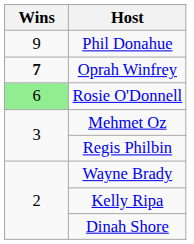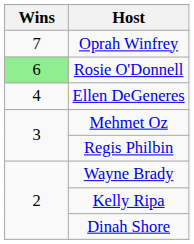- row: 9 | Phil Donahue
Oprah Winfrey | Wins: bold -> normal
+ row: 4 | Ellen DeGeneres
